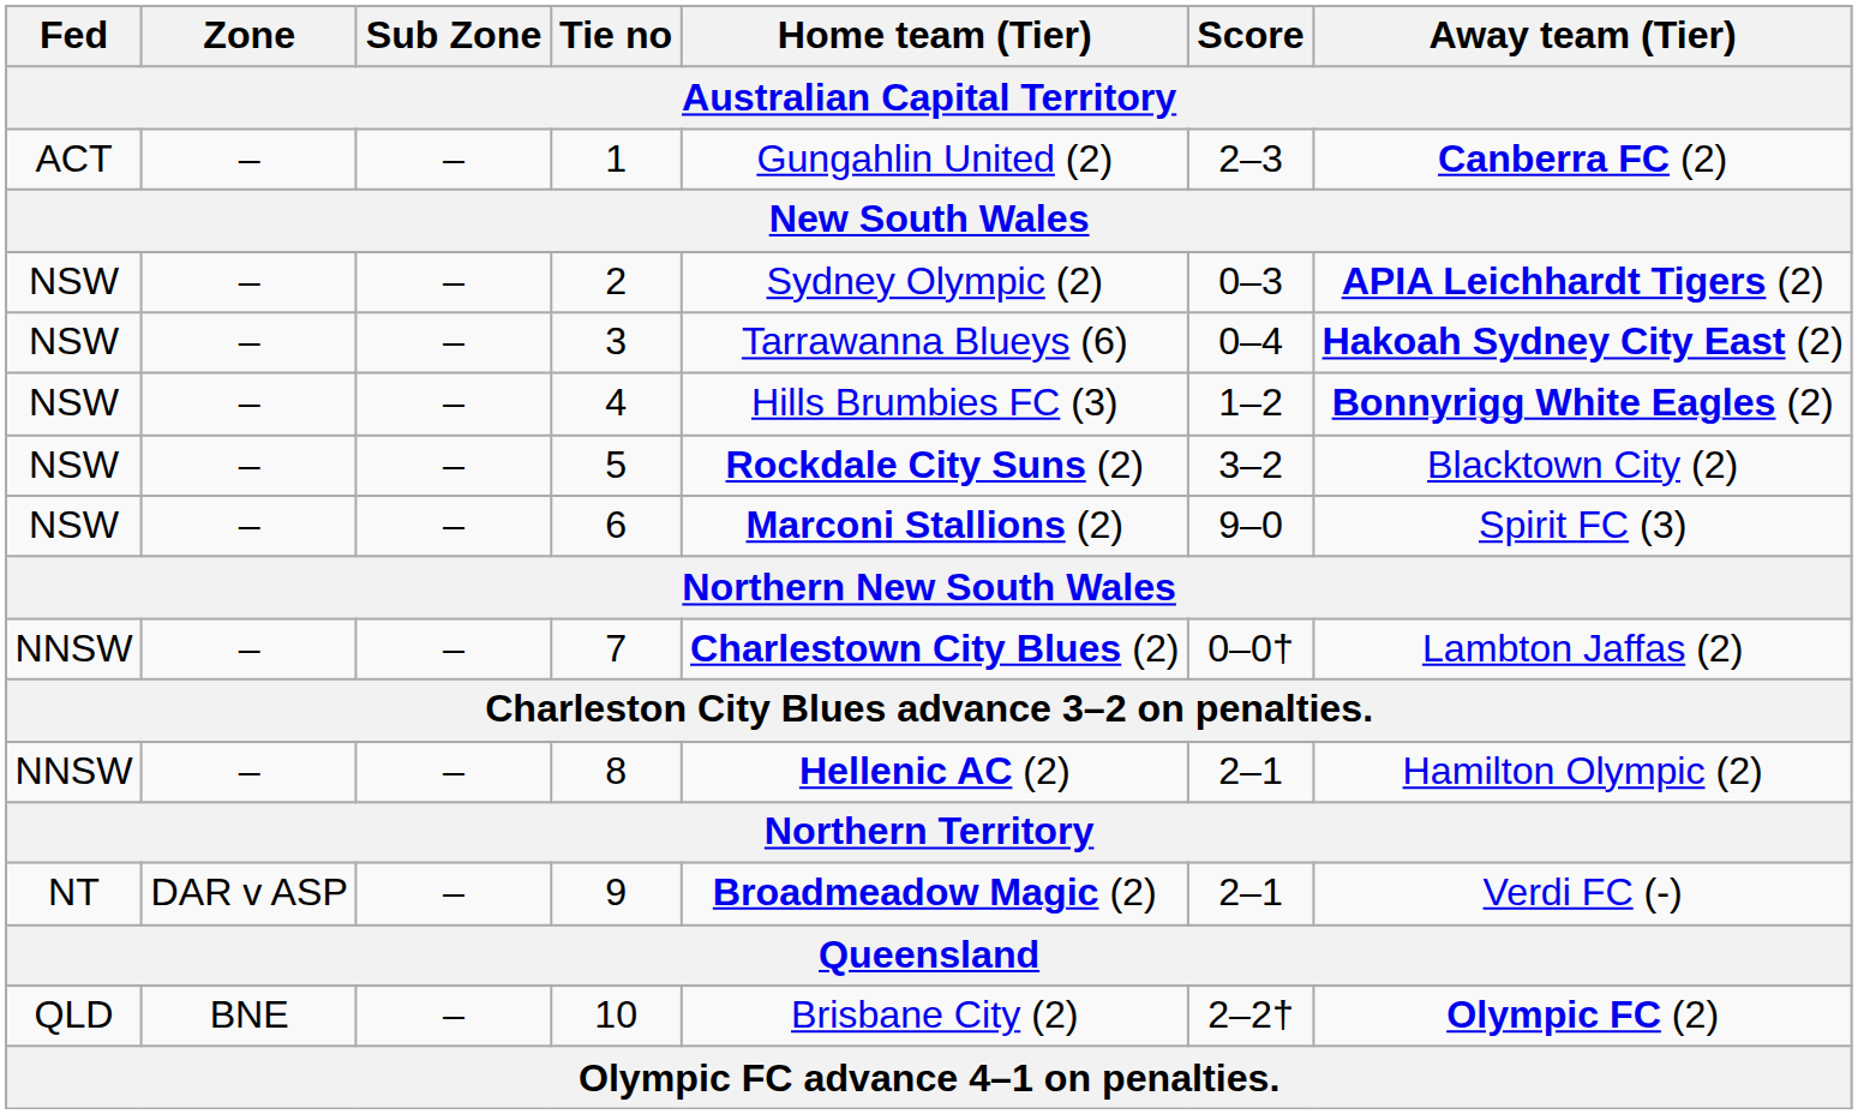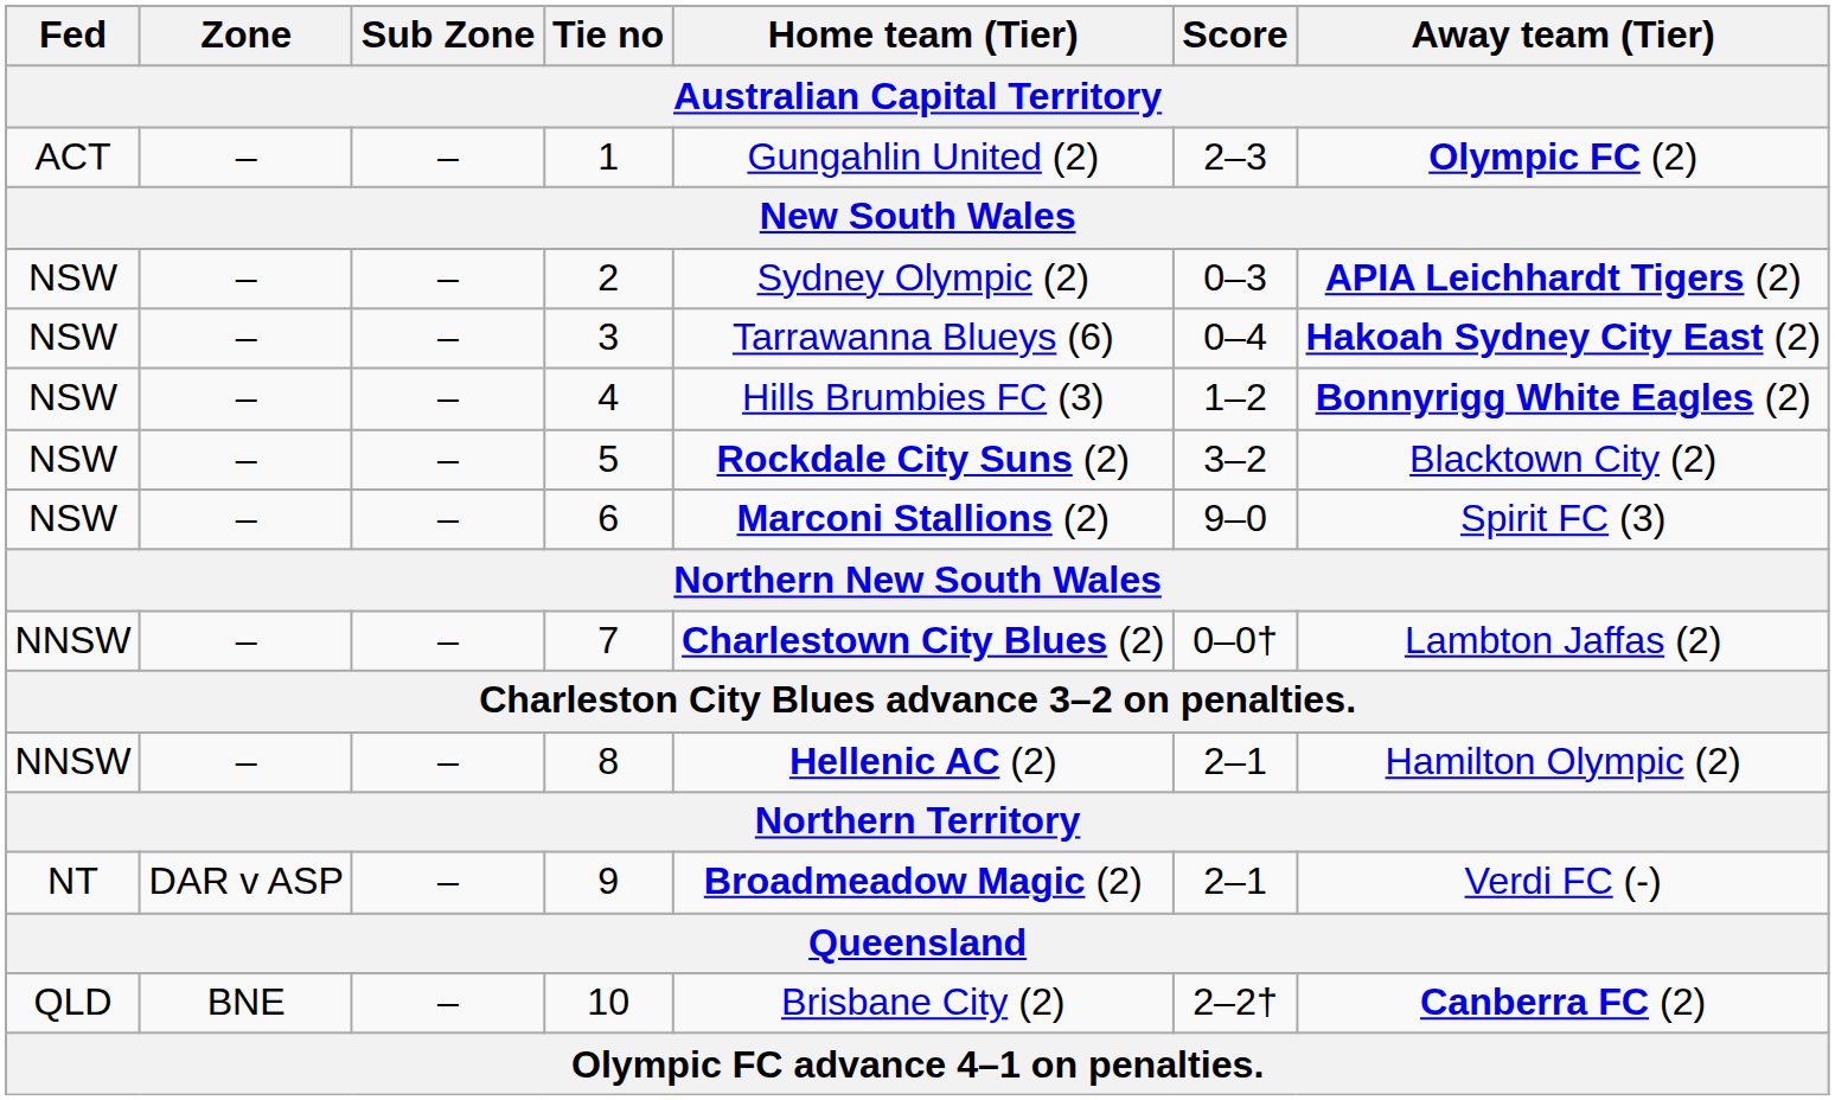1 | Away team (Tier): Canberra FC (2) -> Olympic FC (2)
10 | Away team (Tier): Olympic FC (2) -> Canberra FC (2)
